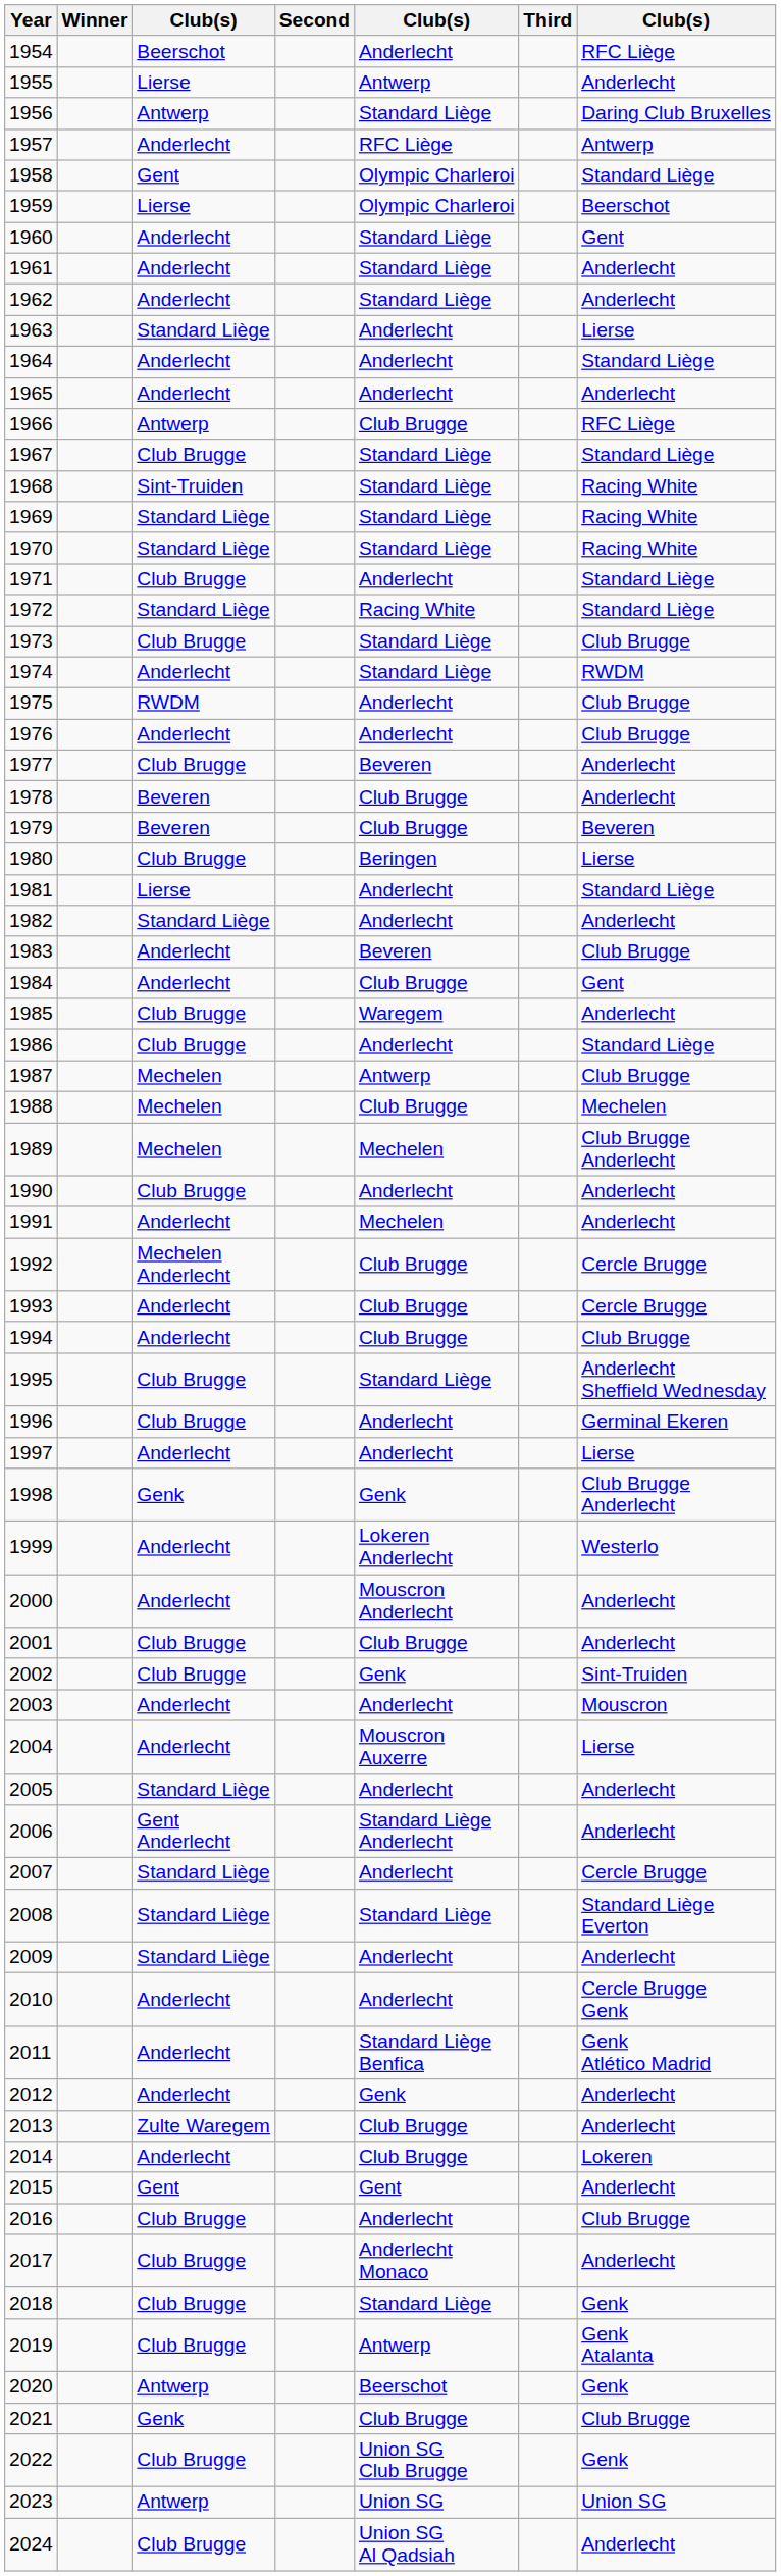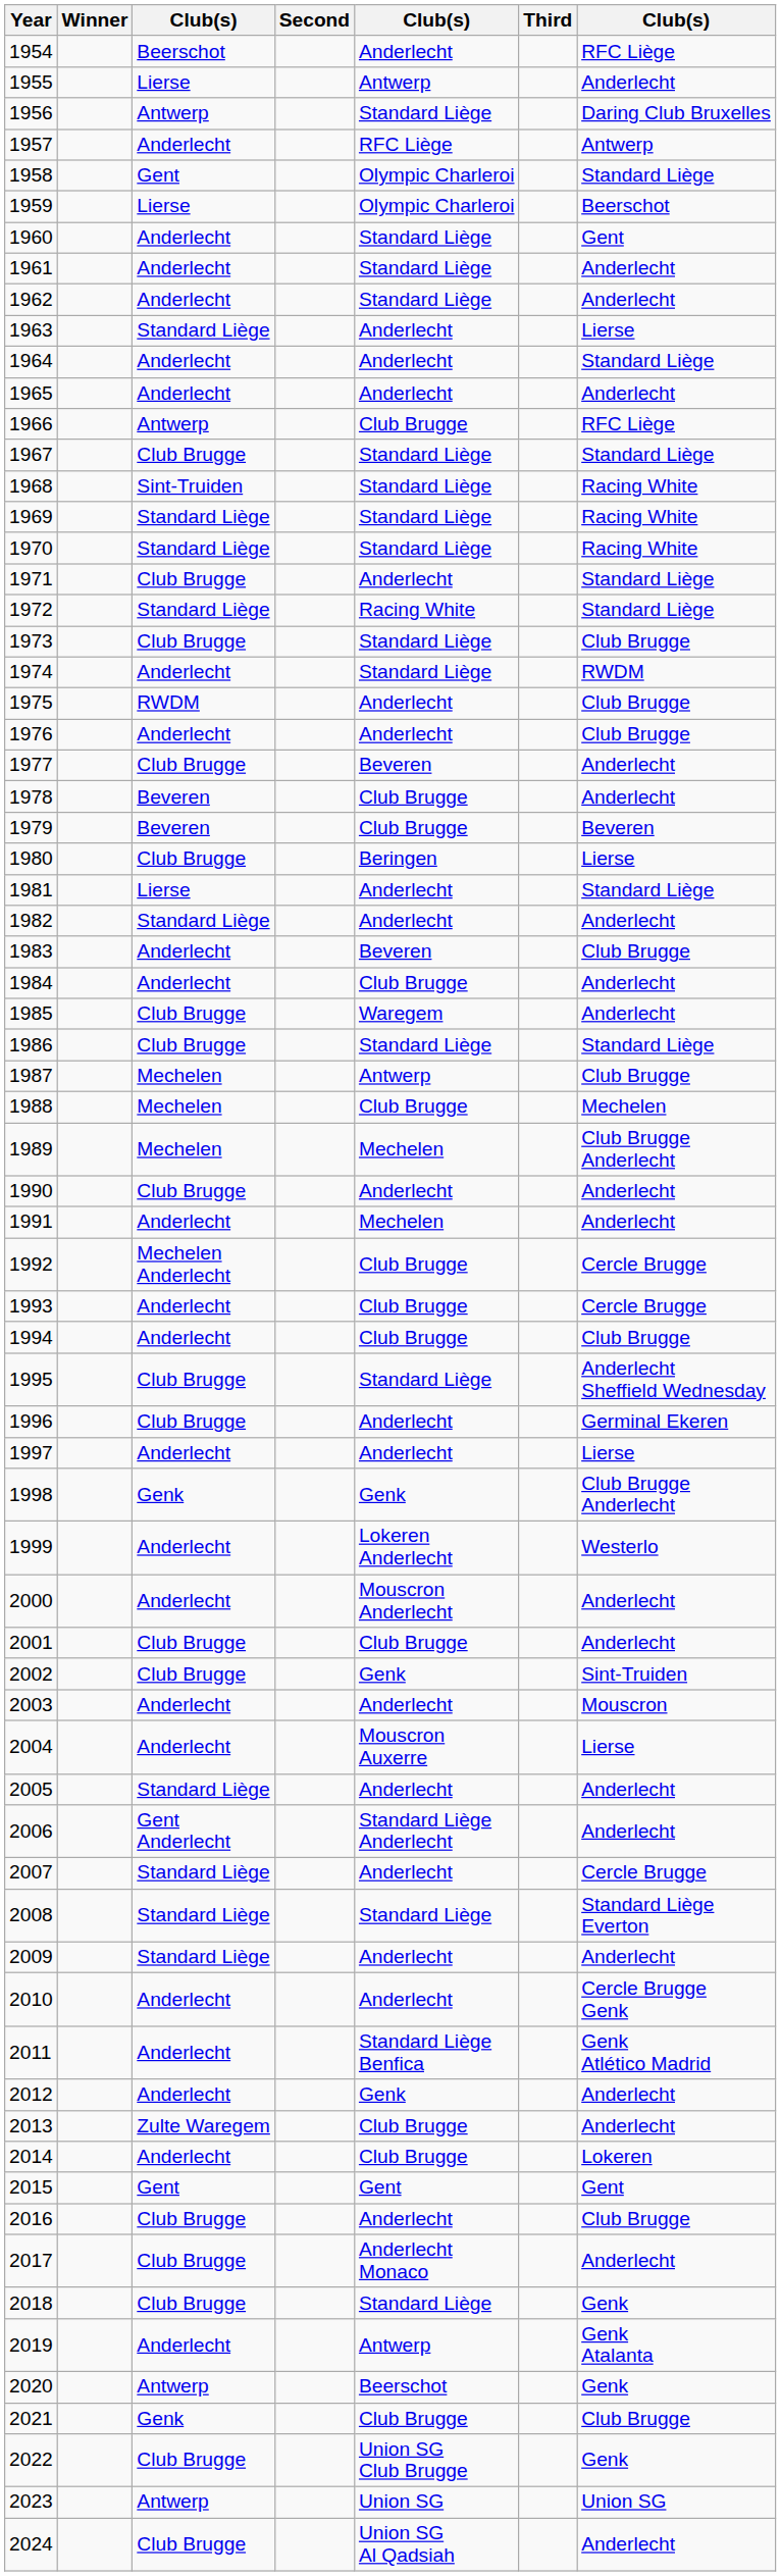1984 | column 7: Gent -> Anderlecht
1986 | column 5: Anderlecht -> Standard Liège
2015 | column 7: Anderlecht -> Gent
2019 | column 3: Club Brugge -> Anderlecht
